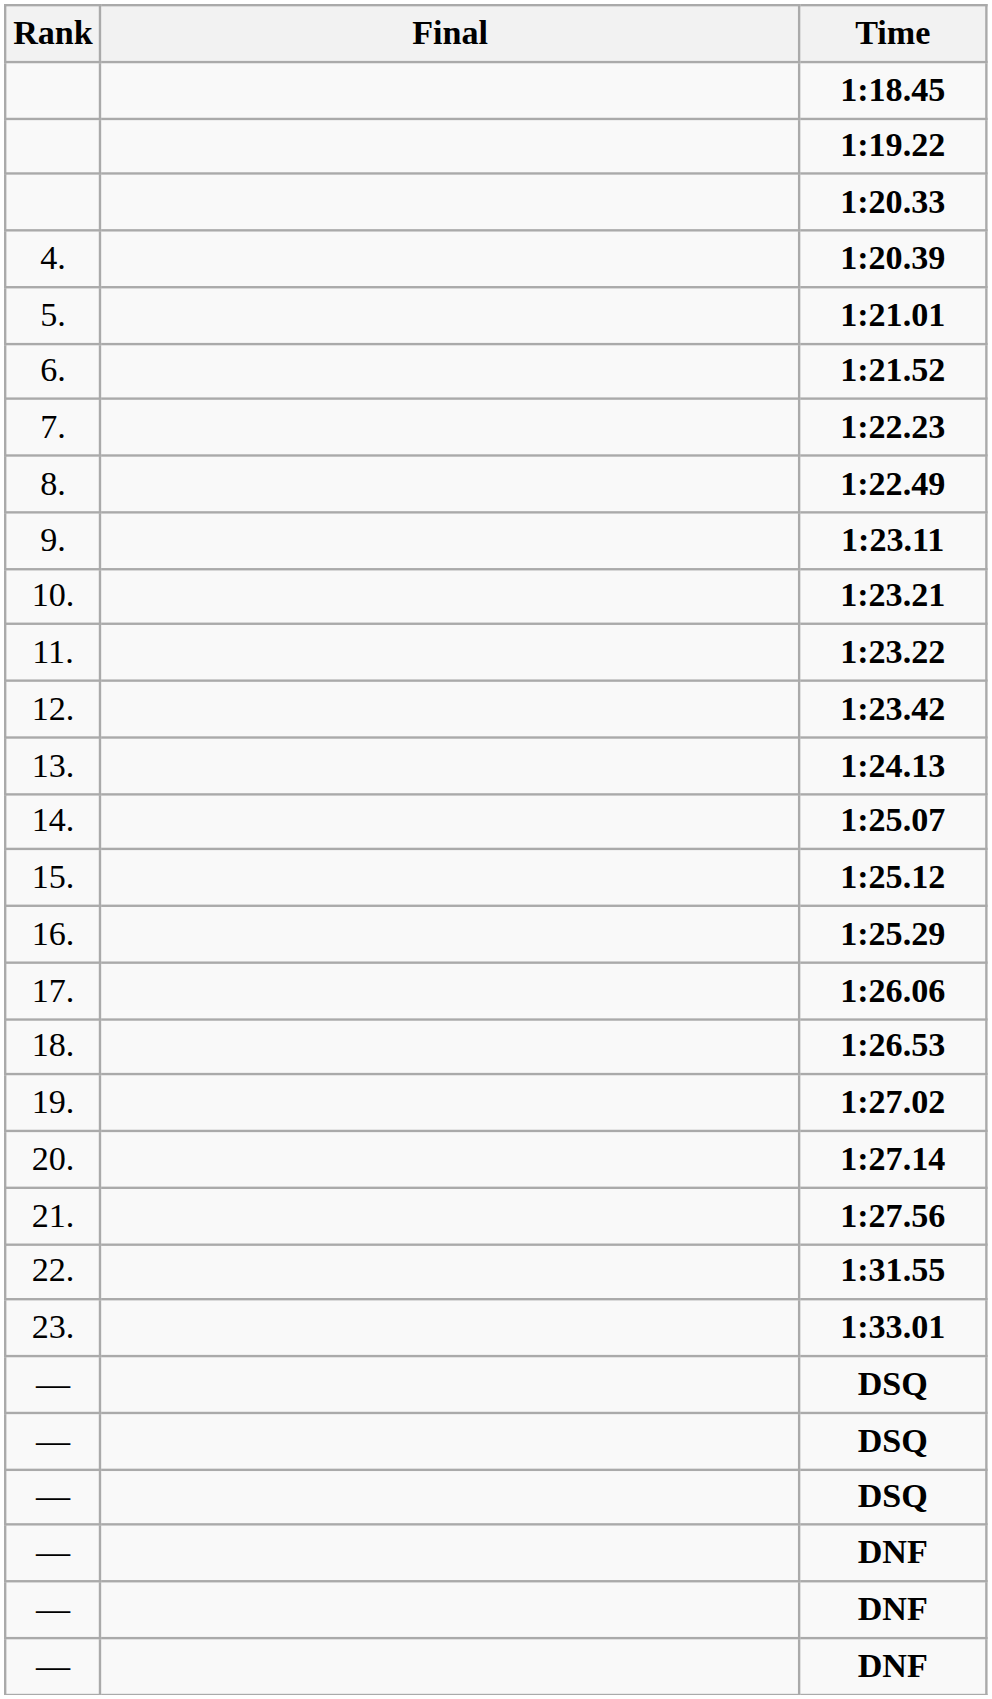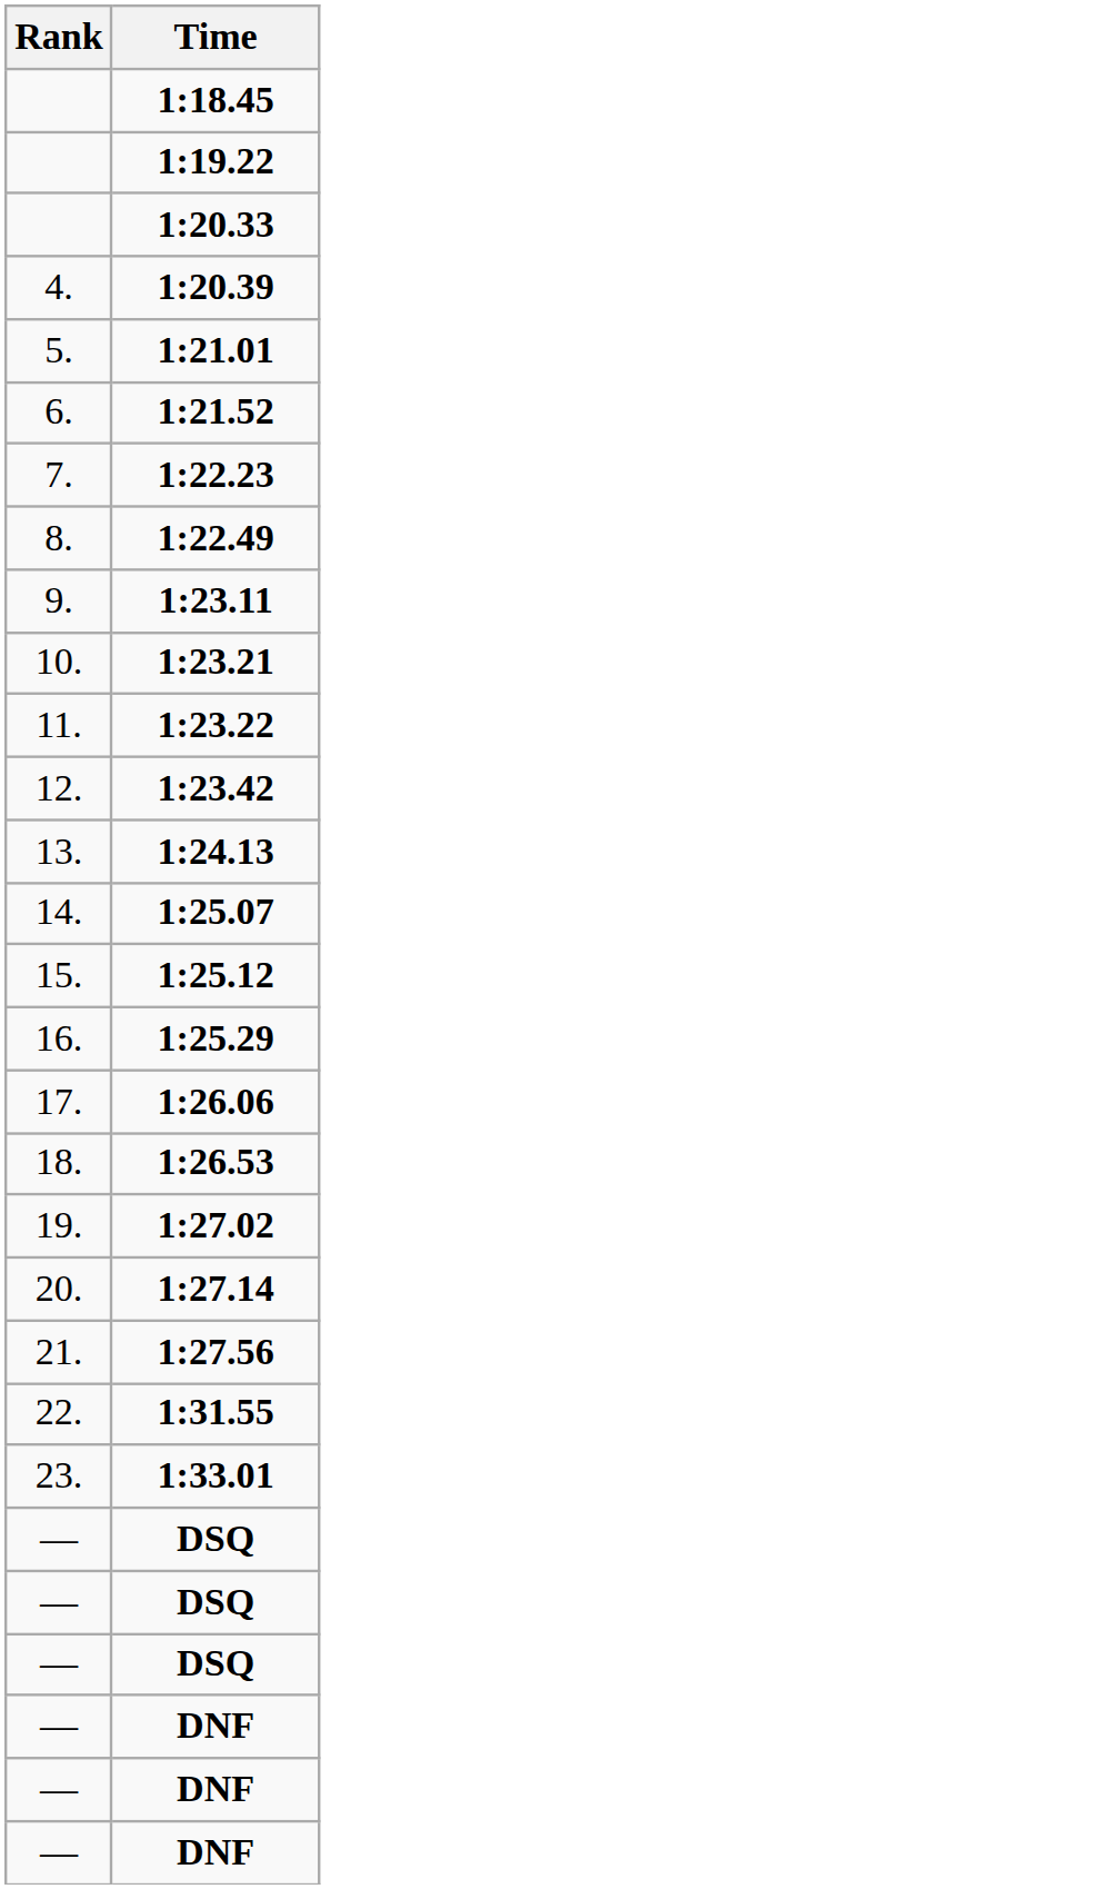- column: Final
